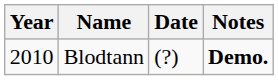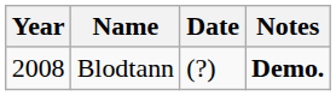Blodtann | Year: 2010 -> 2008
